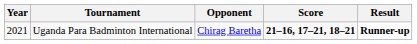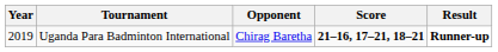Uganda Para Badminton International | Year: 2021 -> 2019
